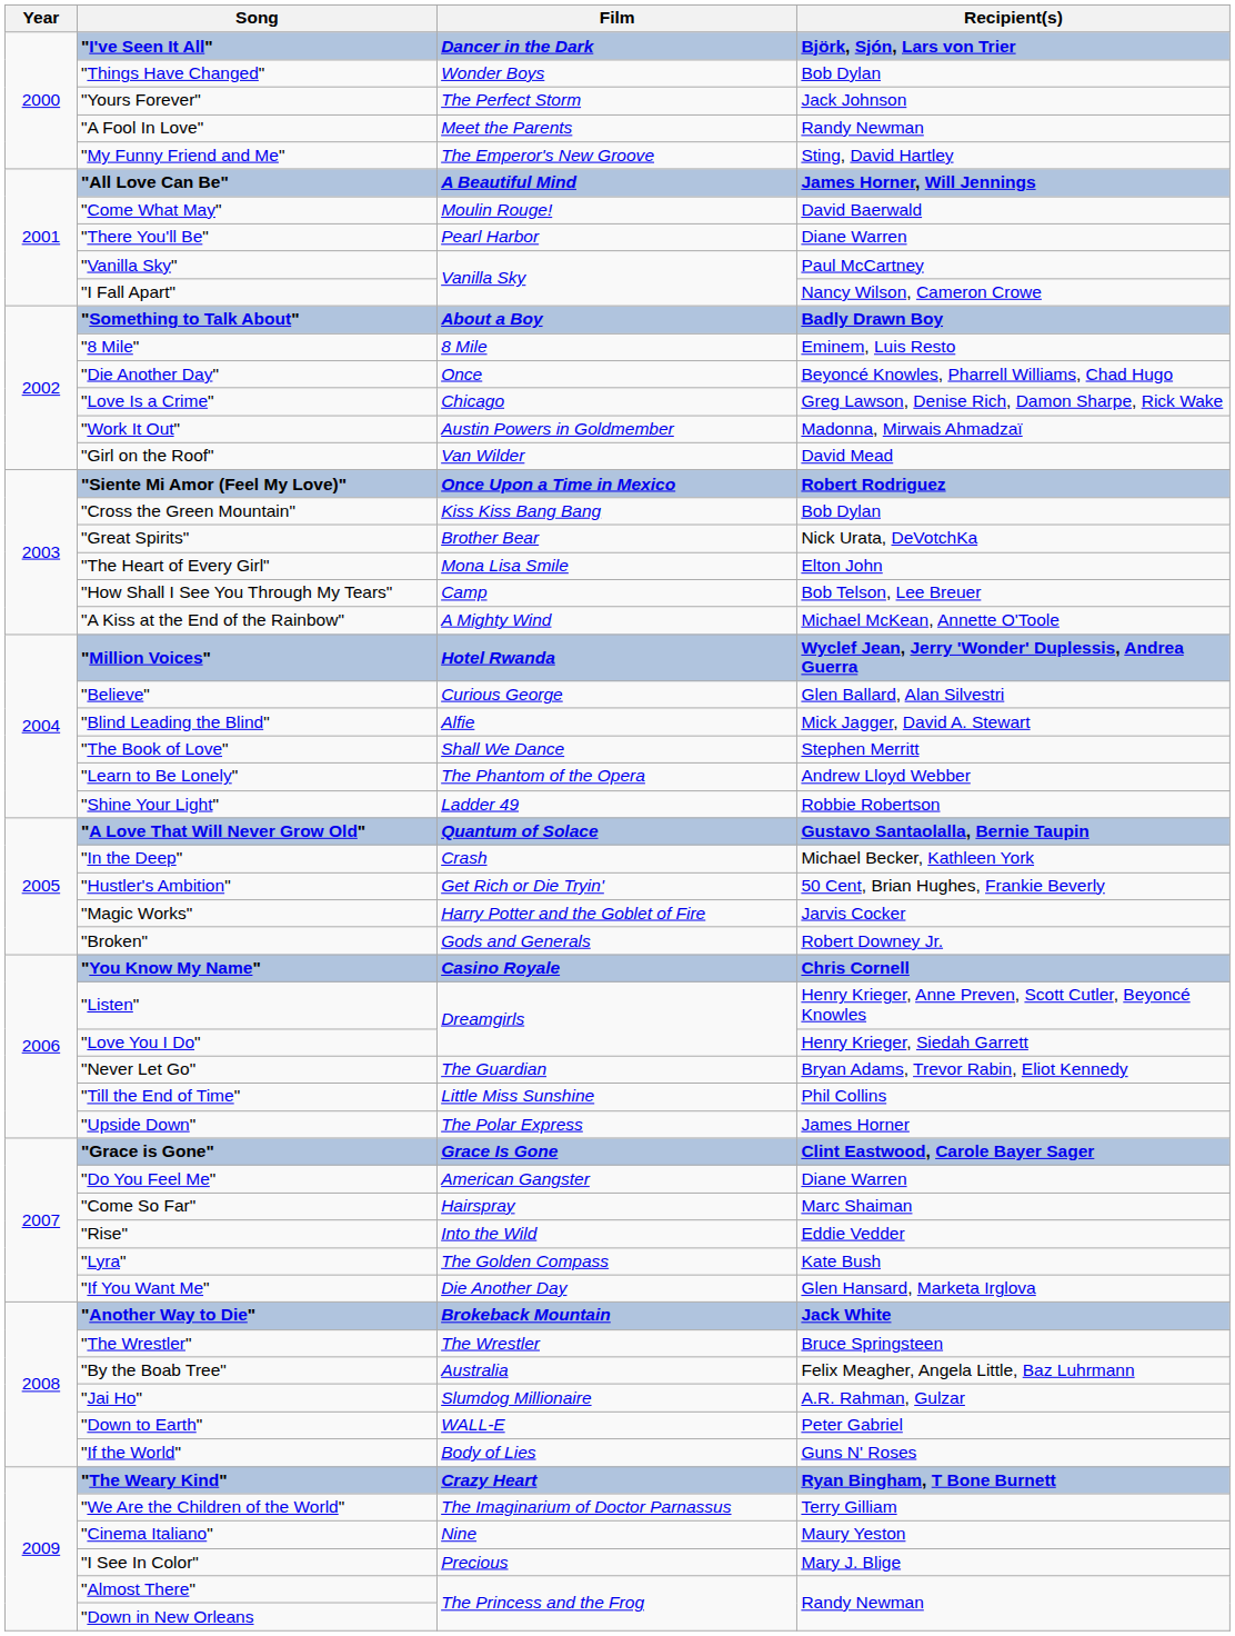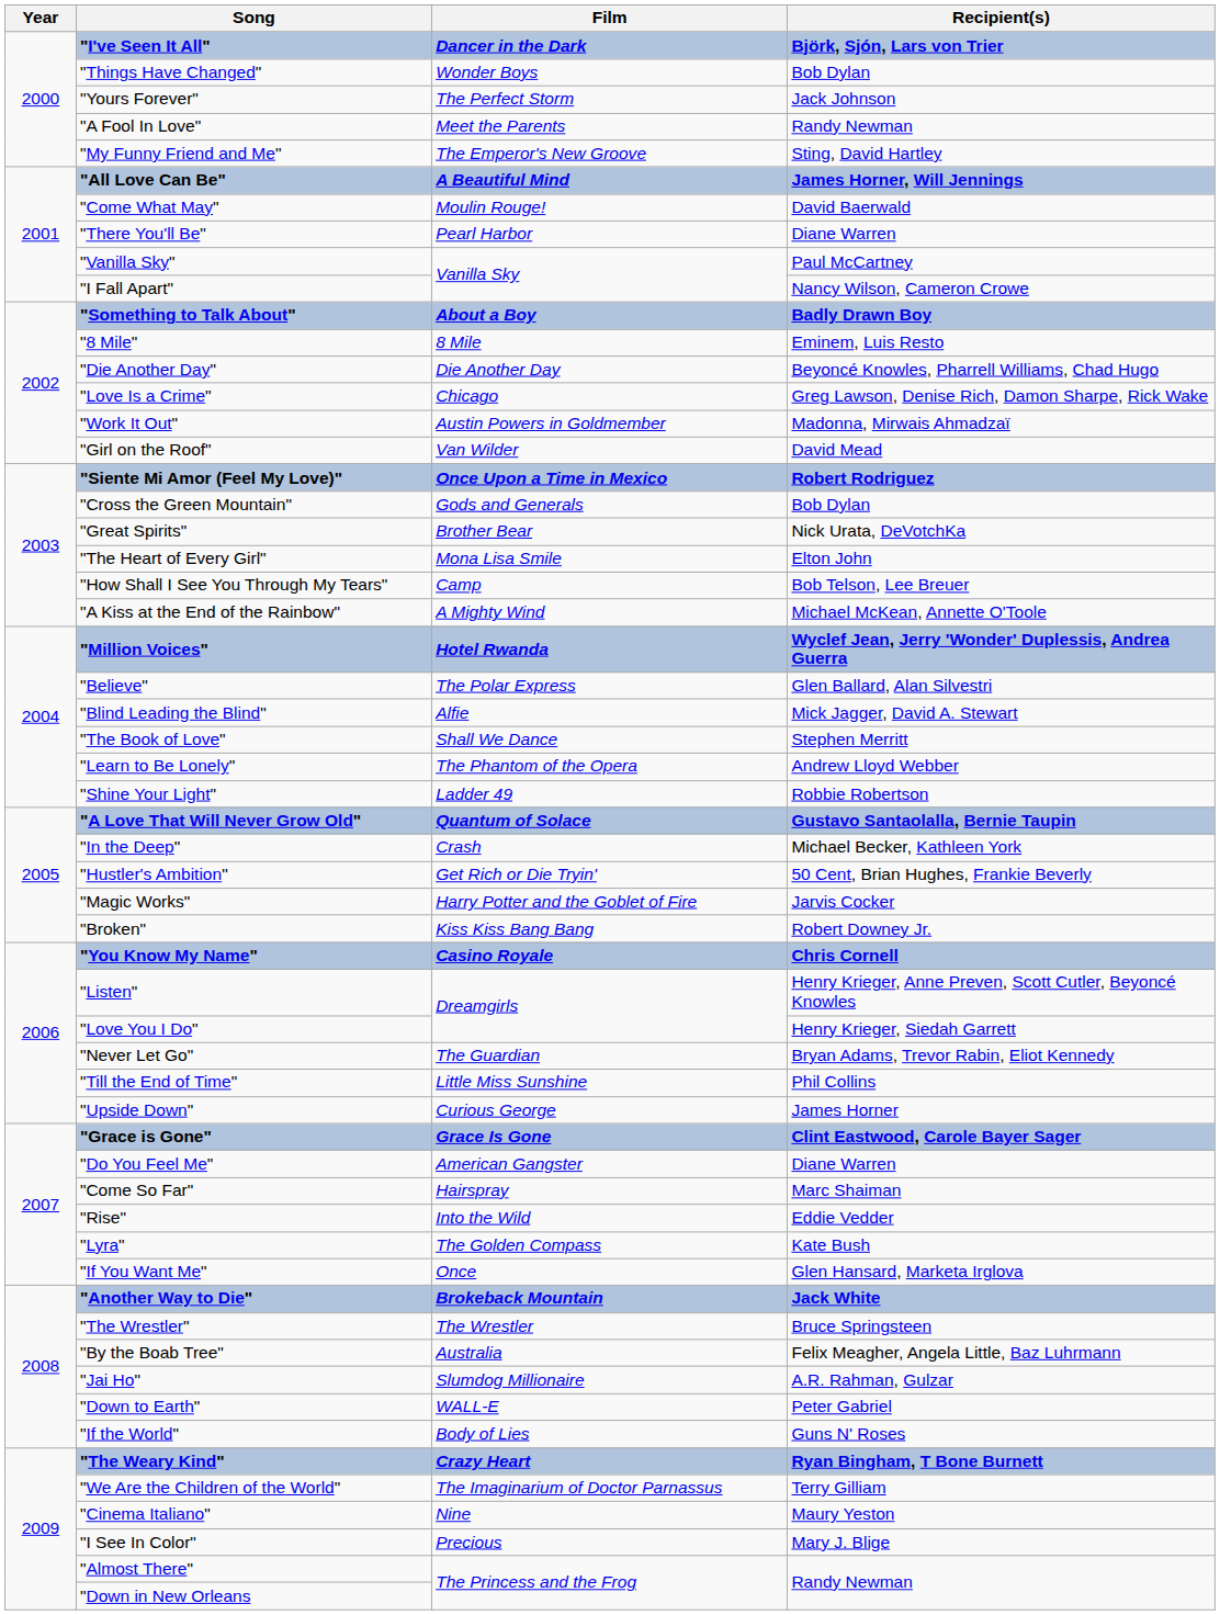"Die Another Day" | Film: Once -> Die Another Day
"Cross the Green Mountain" | Film: Kiss Kiss Bang Bang -> Gods and Generals
"Believe" | Film: Curious George -> The Polar Express
"Broken" | Film: Gods and Generals -> Kiss Kiss Bang Bang
"Upside Down" | Film: The Polar Express -> Curious George
"If You Want Me" | Film: Die Another Day -> Once
